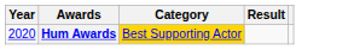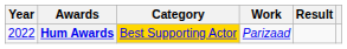+ column: Work | Parizaad
Hum Awards | Year: 2020 -> 2022
